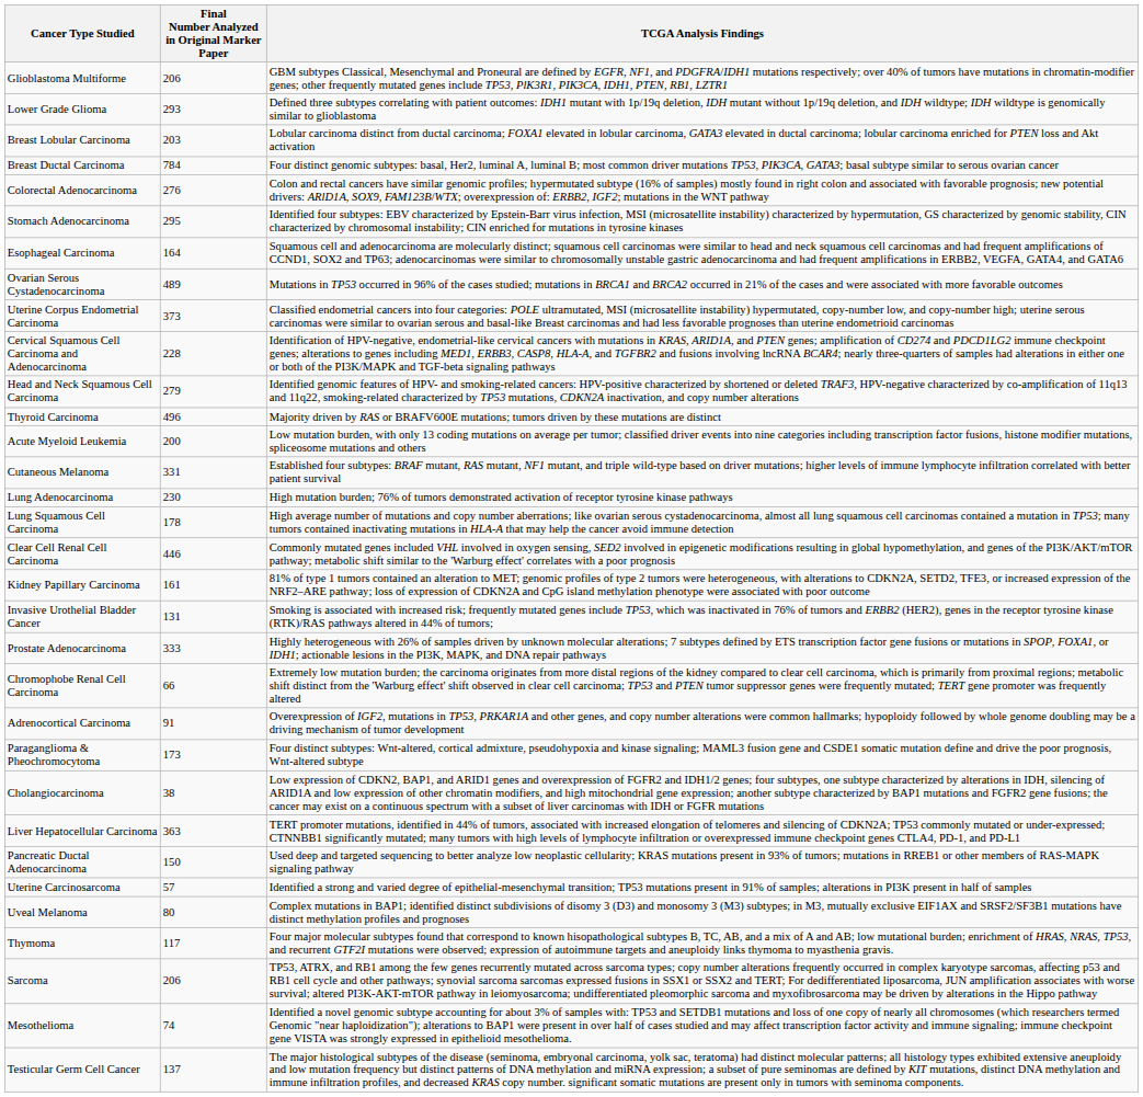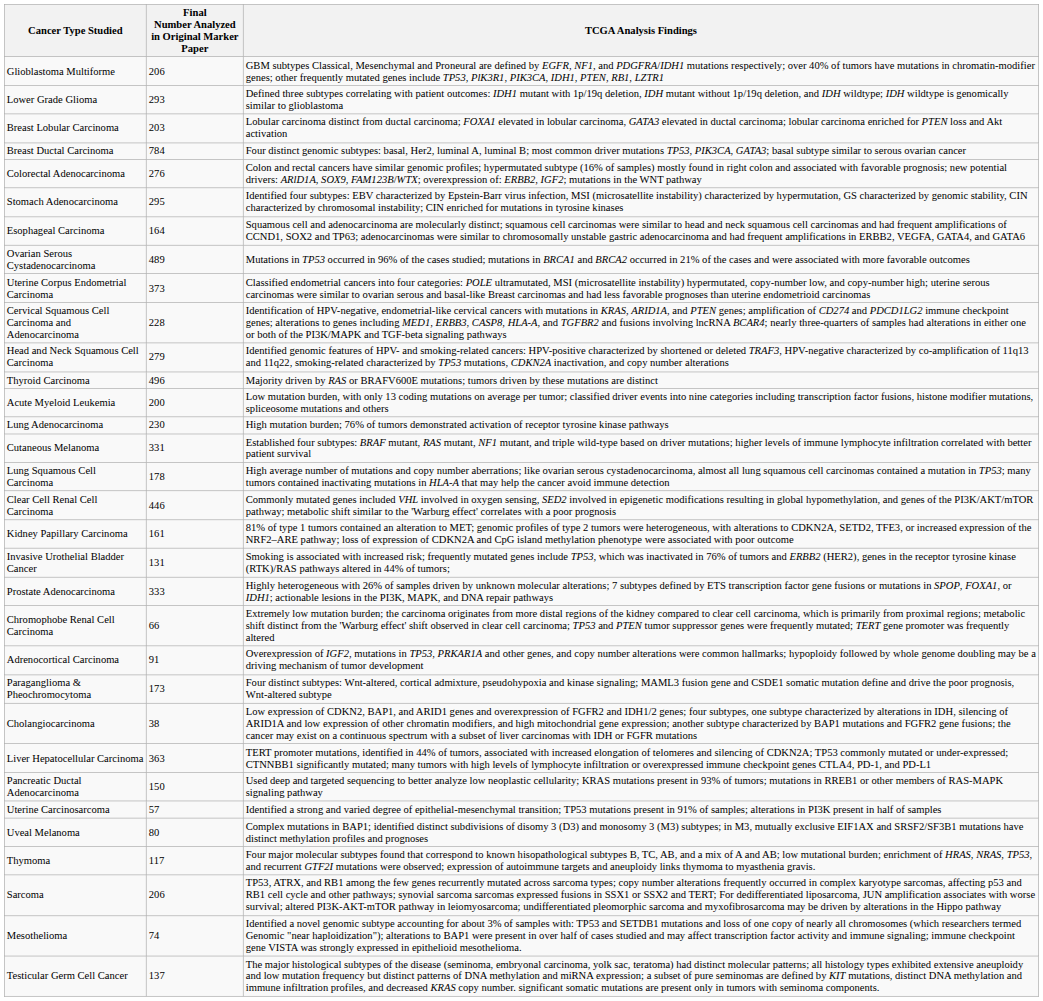rows swapped: Cutaneous Melanoma <-> Lung Adenocarcinoma
